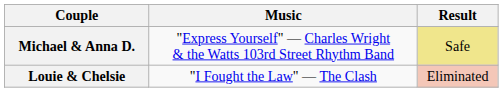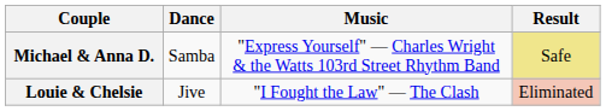+ column: Dance | Samba | Jive
